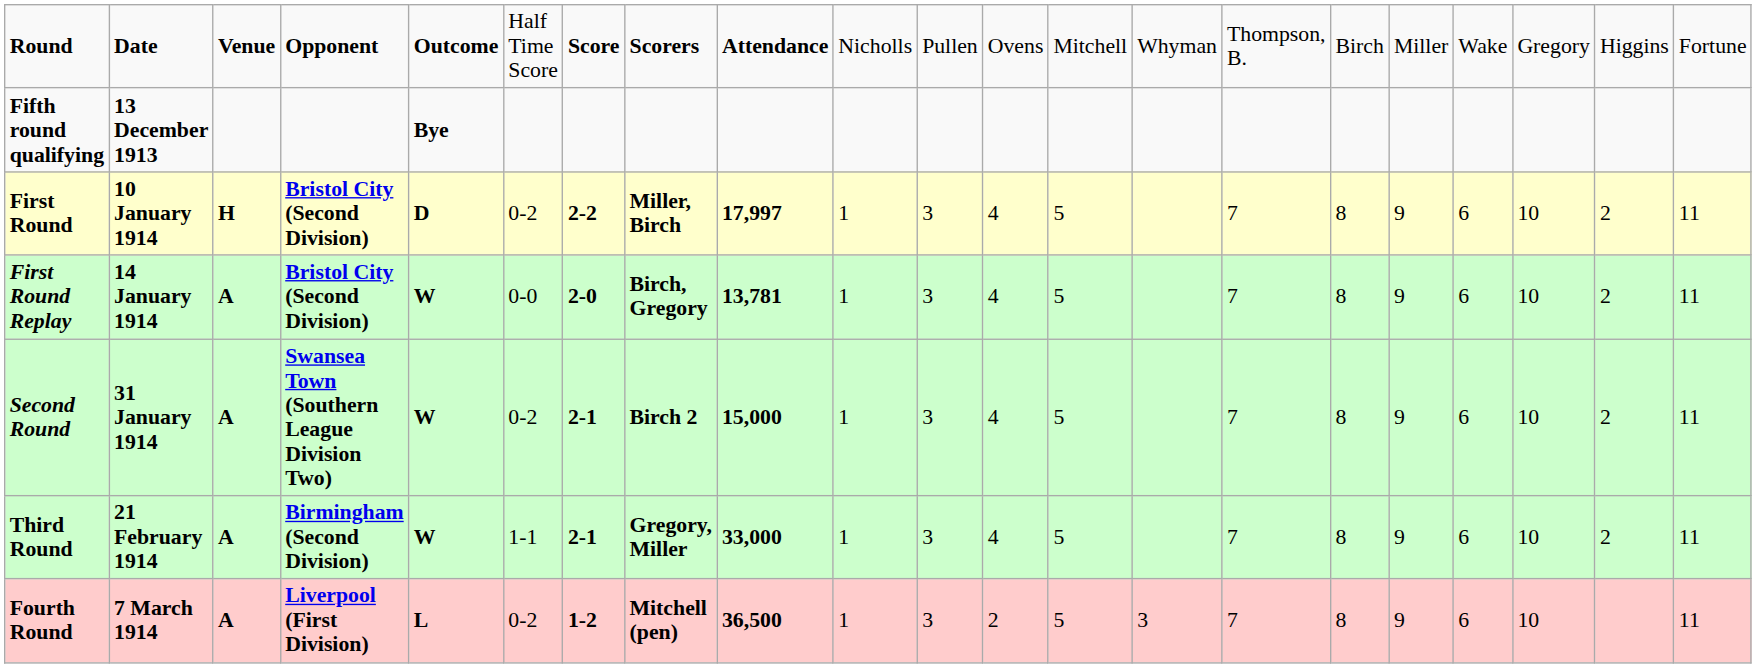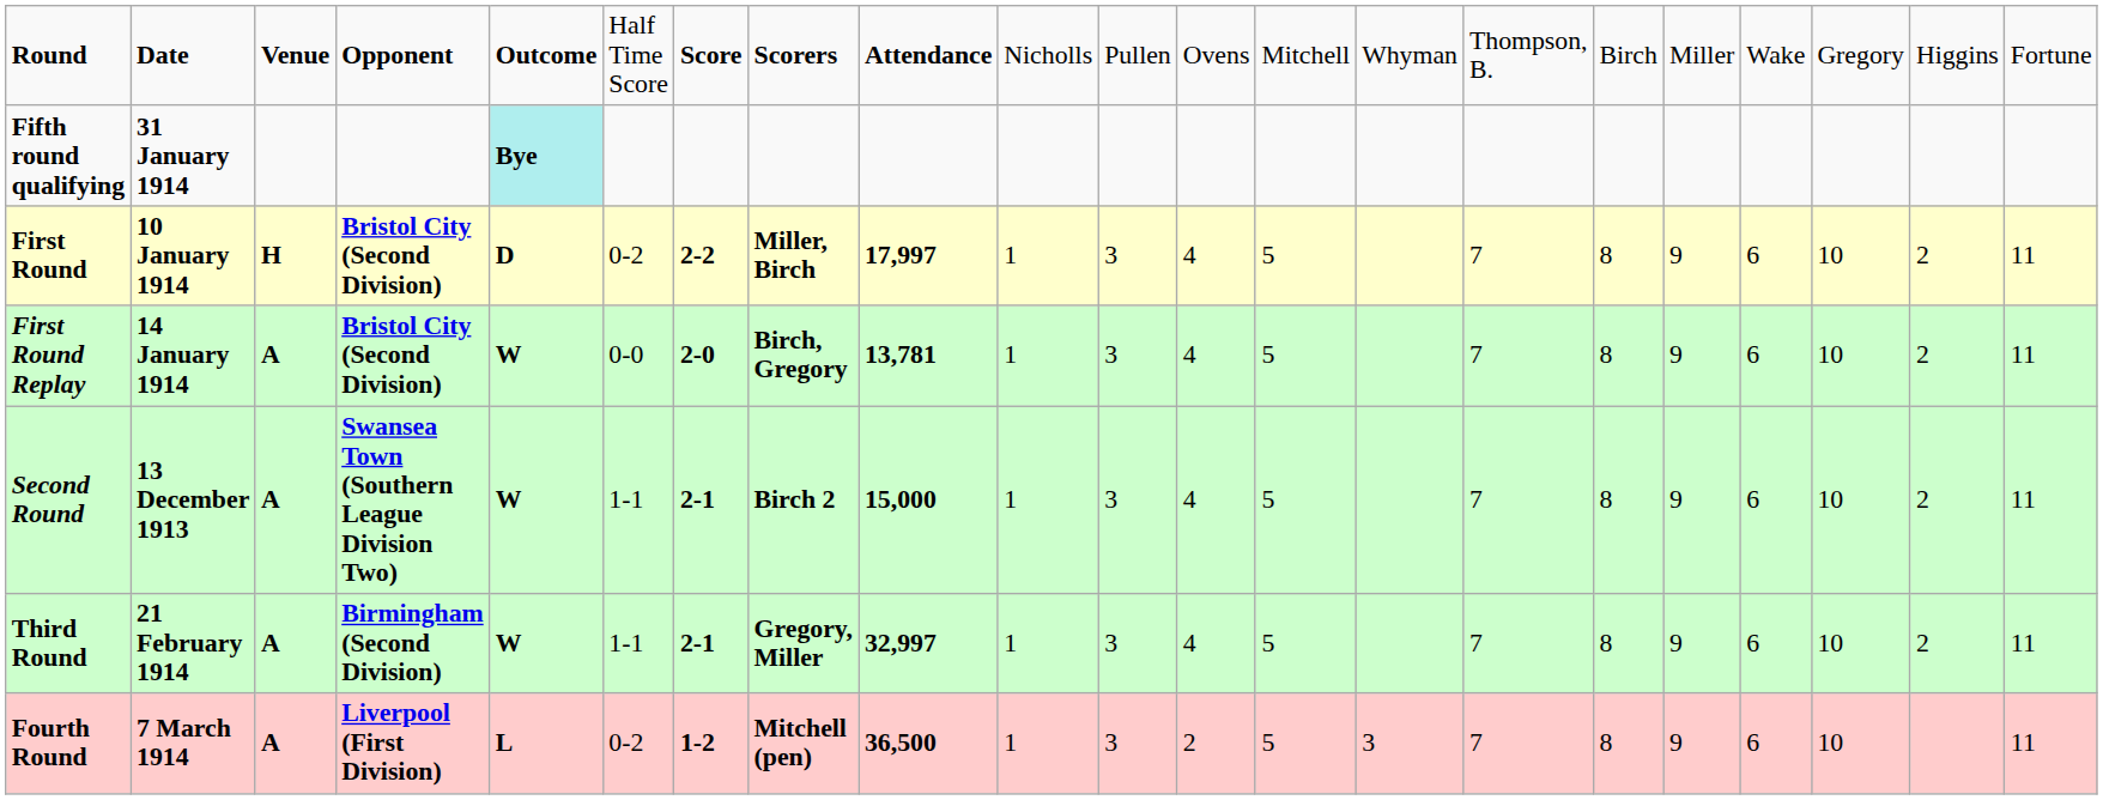Fifth round qualifying | column 2: 13 December 1913 -> 31 January 1914
Fifth round qualifying | column 5: no background -> paleturquoise background
Second Round | column 2: 31 January 1914 -> 13 December 1913
Second Round | column 6: 0-2 -> 1-1
Third Round | column 9: 33,000 -> 32,997
